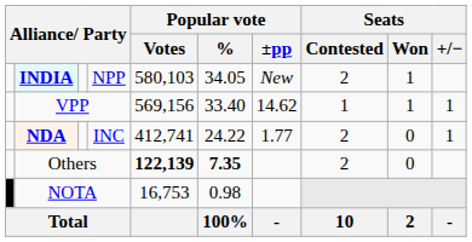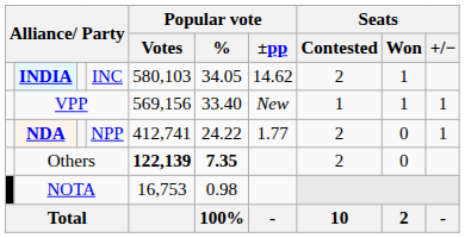INDIA | column 4: NPP -> INC
INDIA | Popular vote / ±pp: New -> 14.62
VPP | Popular vote / ±pp: 14.62 -> New
NDA | column 4: INC -> NPP
